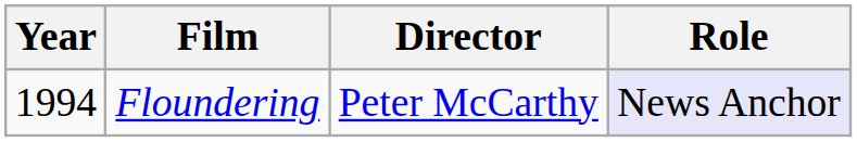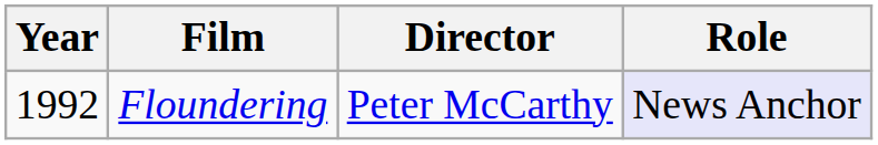Floundering | Year: 1994 -> 1992
